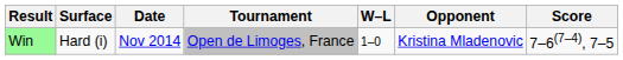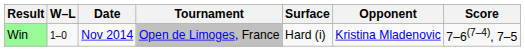columns swapped: W–L <-> Surface
